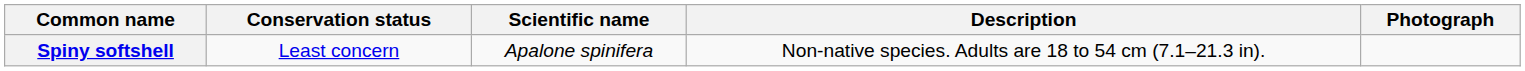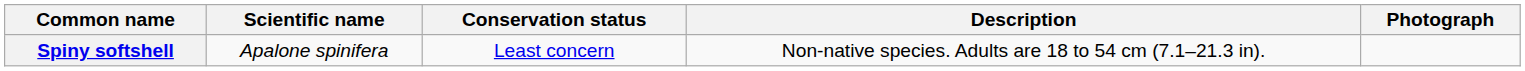columns swapped: Scientific name <-> Conservation status
